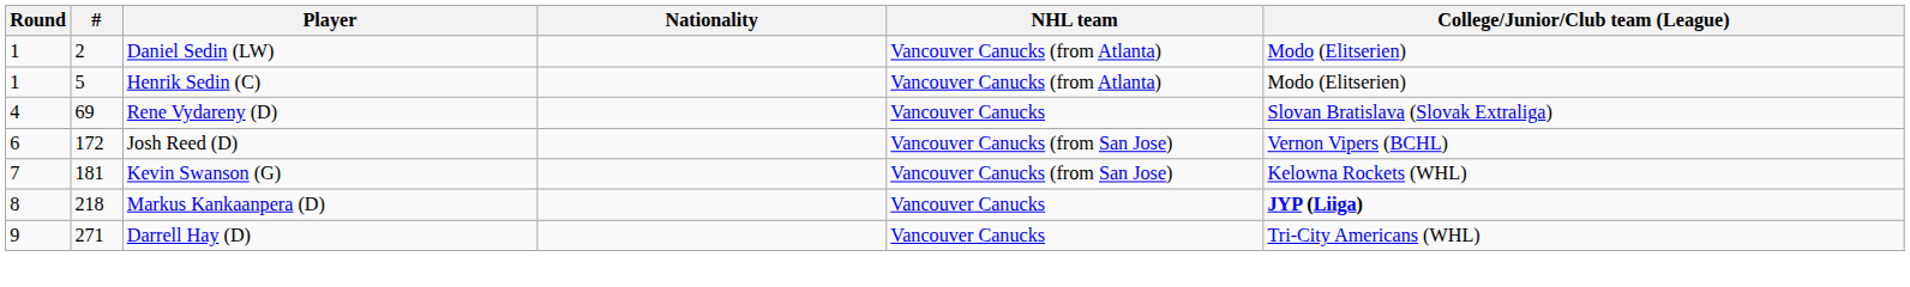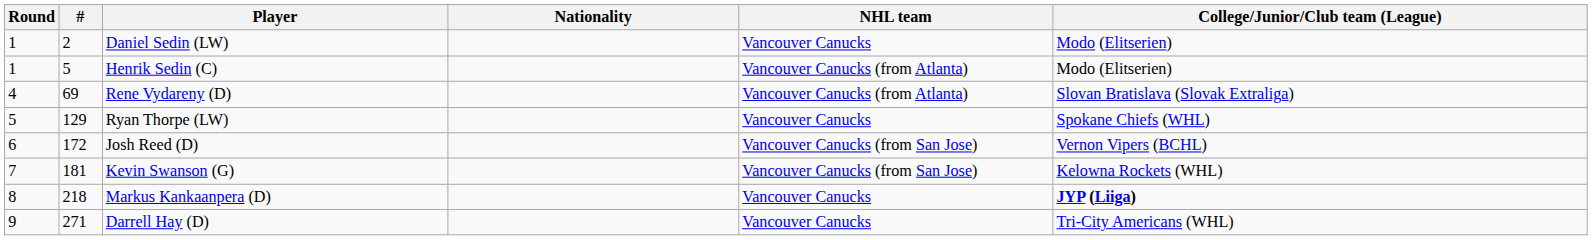Daniel Sedin (LW) | NHL team: Vancouver Canucks (from Atlanta) -> Vancouver Canucks
Rene Vydareny (D) | NHL team: Vancouver Canucks -> Vancouver Canucks (from Atlanta)
+ row: 5 | 129 | Ryan Thorpe (LW) | Vancouver Canucks | Spokane Chiefs (WHL)
